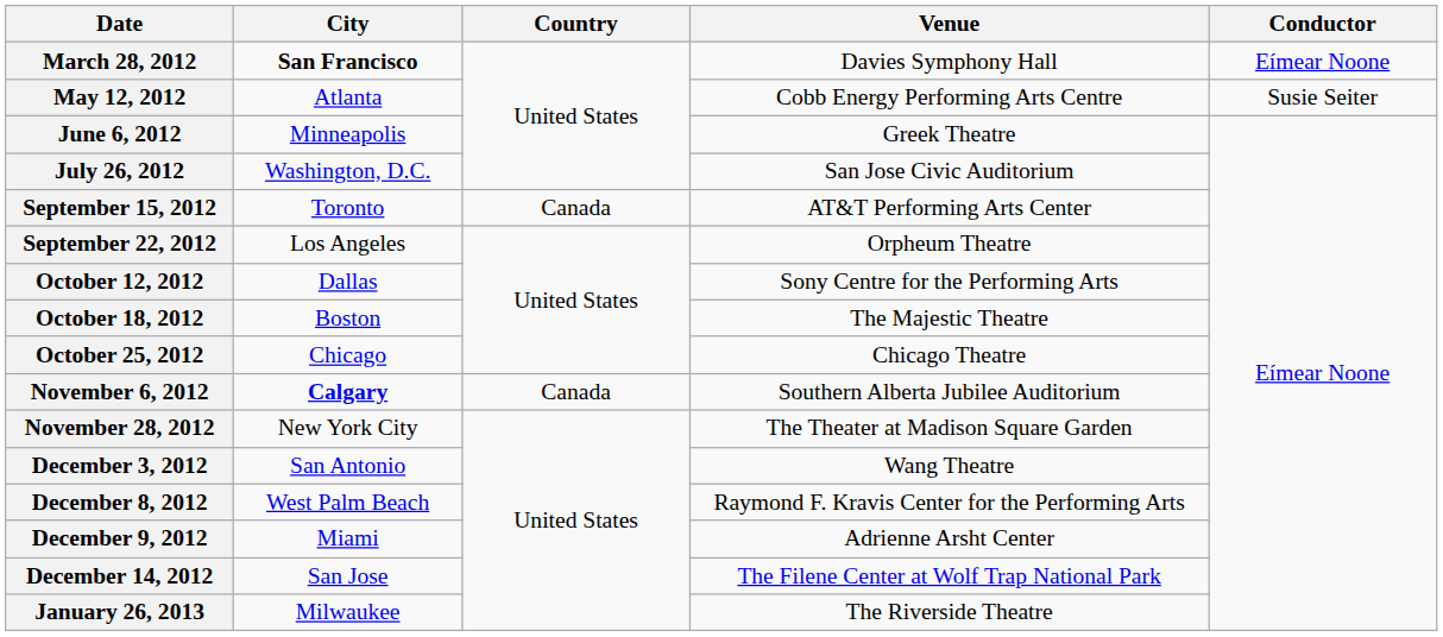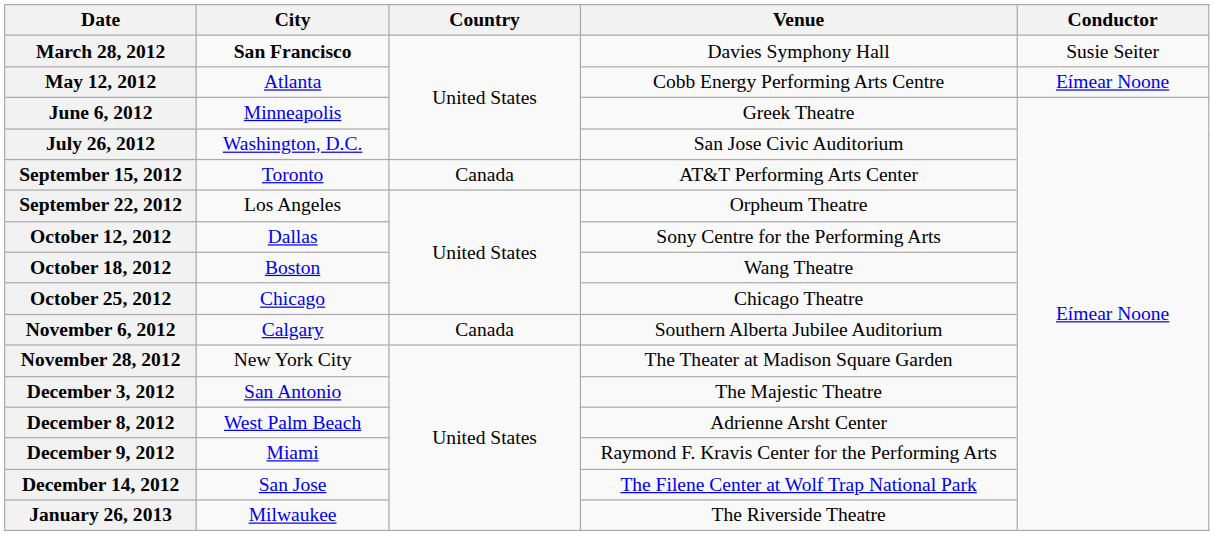March 28, 2012 | Conductor: Eímear Noone -> Susie Seiter
May 12, 2012 | Conductor: Susie Seiter -> Eímear Noone
October 18, 2012 | Venue: The Majestic Theatre -> Wang Theatre
November 6, 2012 | City: bold -> normal
December 3, 2012 | Venue: Wang Theatre -> The Majestic Theatre
December 8, 2012 | Venue: Raymond F. Kravis Center for the Performing Arts -> Adrienne Arsht Center
December 9, 2012 | Venue: Adrienne Arsht Center -> Raymond F. Kravis Center for the Performing Arts
